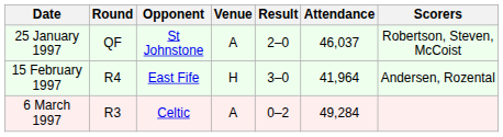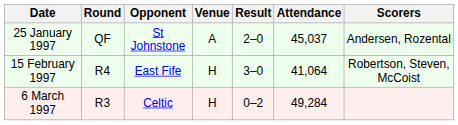25 January 1997 | Attendance: 46,037 -> 45,037
25 January 1997 | Scorers: Robertson, Steven, McCoist -> Andersen, Rozental
15 February 1997 | Attendance: 41,964 -> 41,064
15 February 1997 | Scorers: Andersen, Rozental -> Robertson, Steven, McCoist
6 March 1997 | Venue: A -> H
